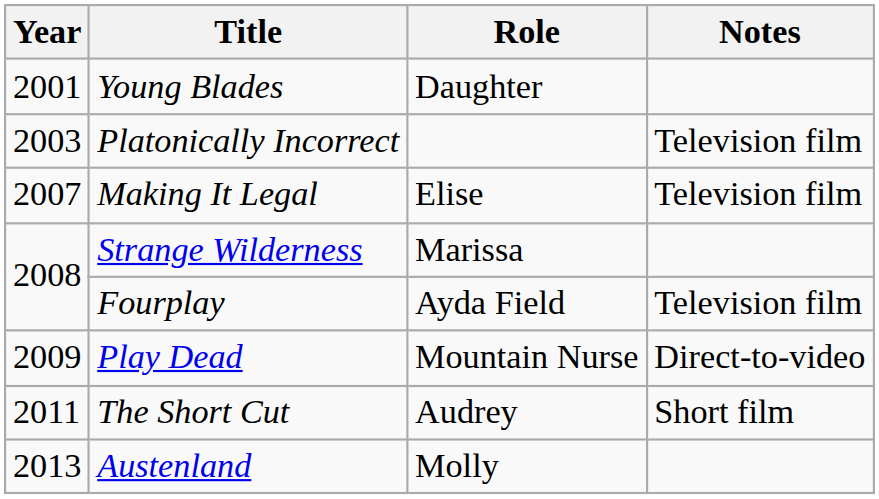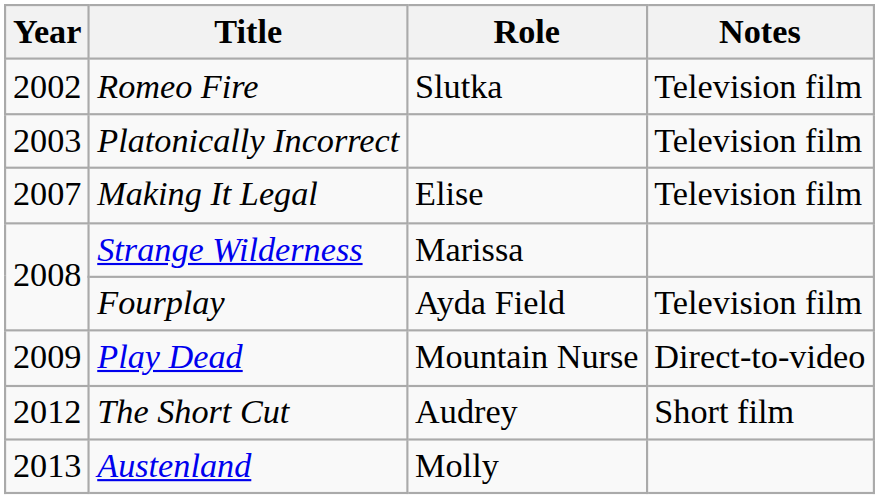- row: 2001 | Young Blades | Daughter
+ row: 2002 | Romeo Fire | Slutka | Television film
The Short Cut | Year: 2011 -> 2012
